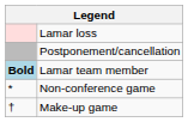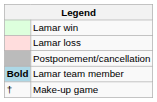+ row: Lamar win
- row: * | Non-conference game
